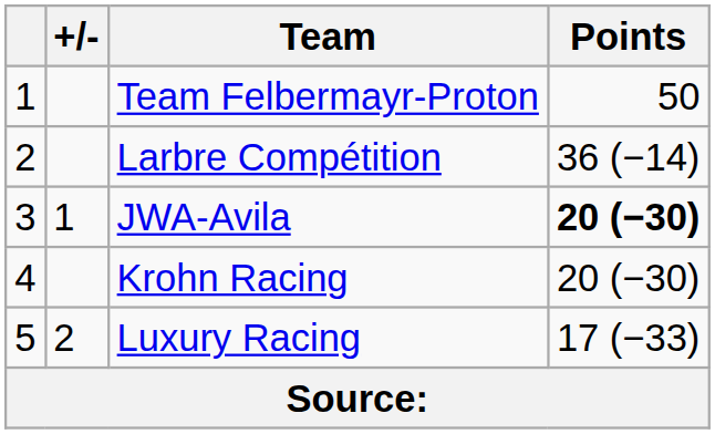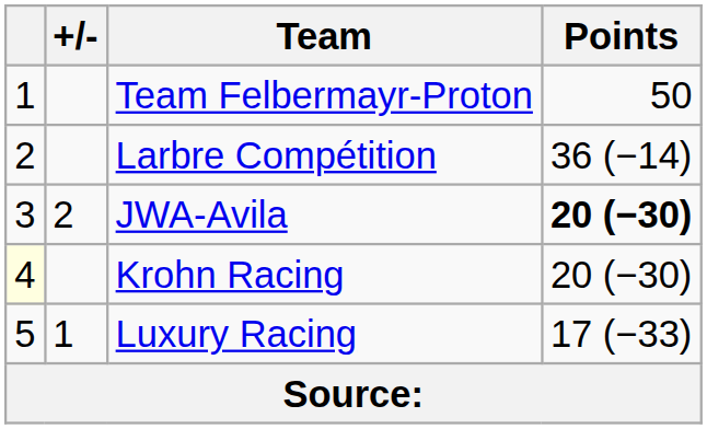JWA-Avila | +/-: 1 -> 2
Krohn Racing | column 1: no background -> lightyellow background
Luxury Racing | +/-: 2 -> 1
